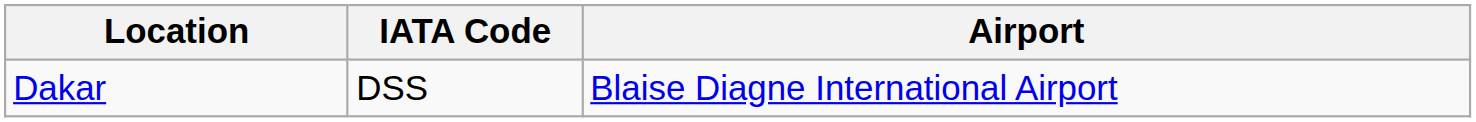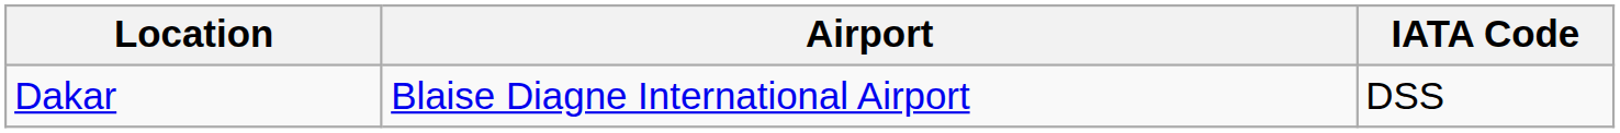columns swapped: Airport <-> IATA Code
